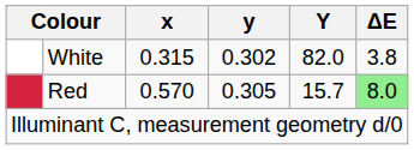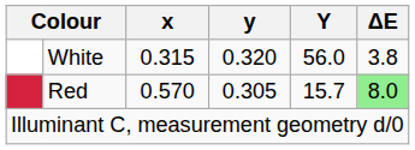White | y: 0.302 -> 0.320
White | Y: 82.0 -> 56.0
